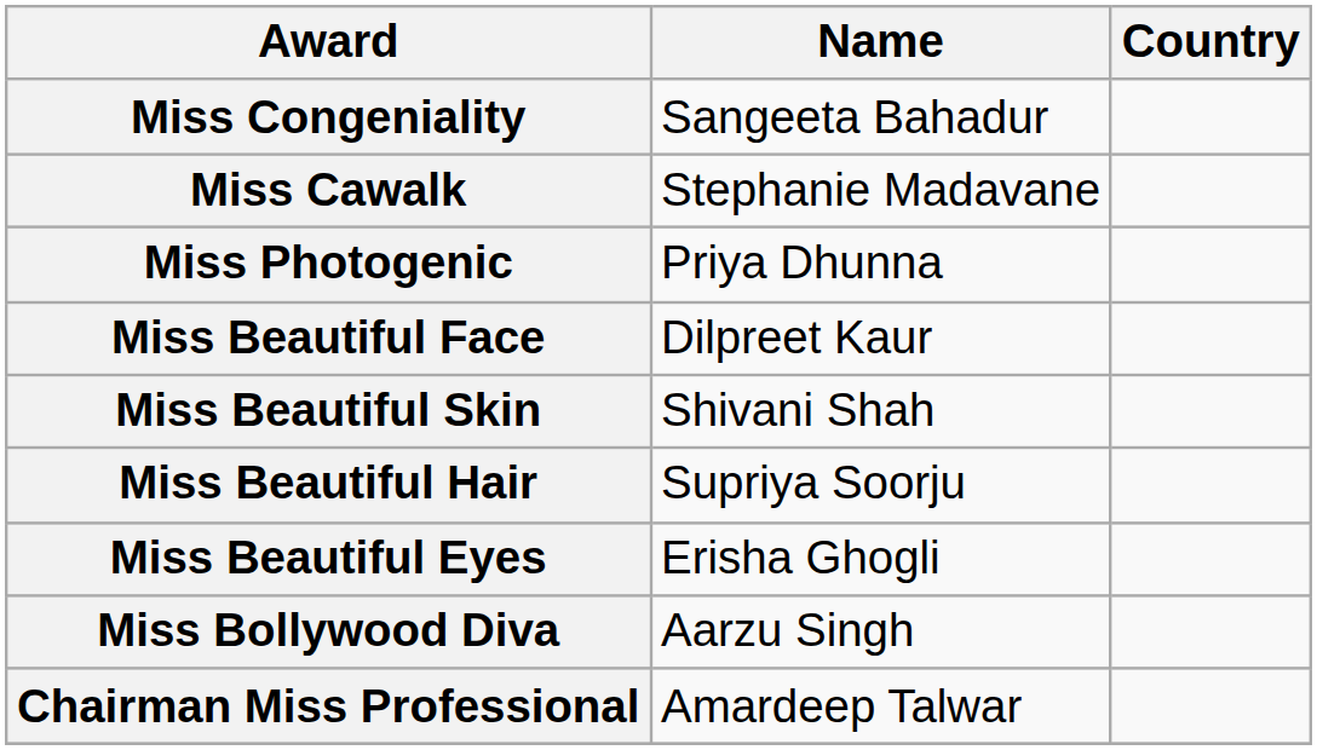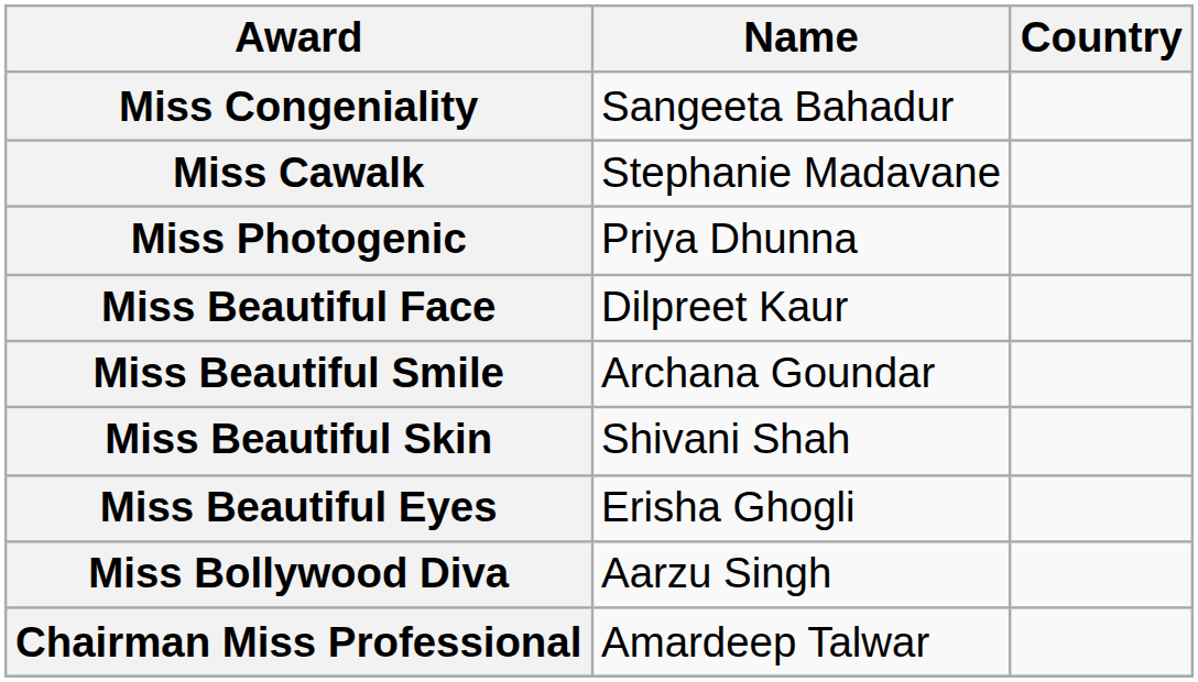+ row: Miss Beautiful Smile | Archana Goundar
- row: Miss Beautiful Hair | Supriya Soorju
